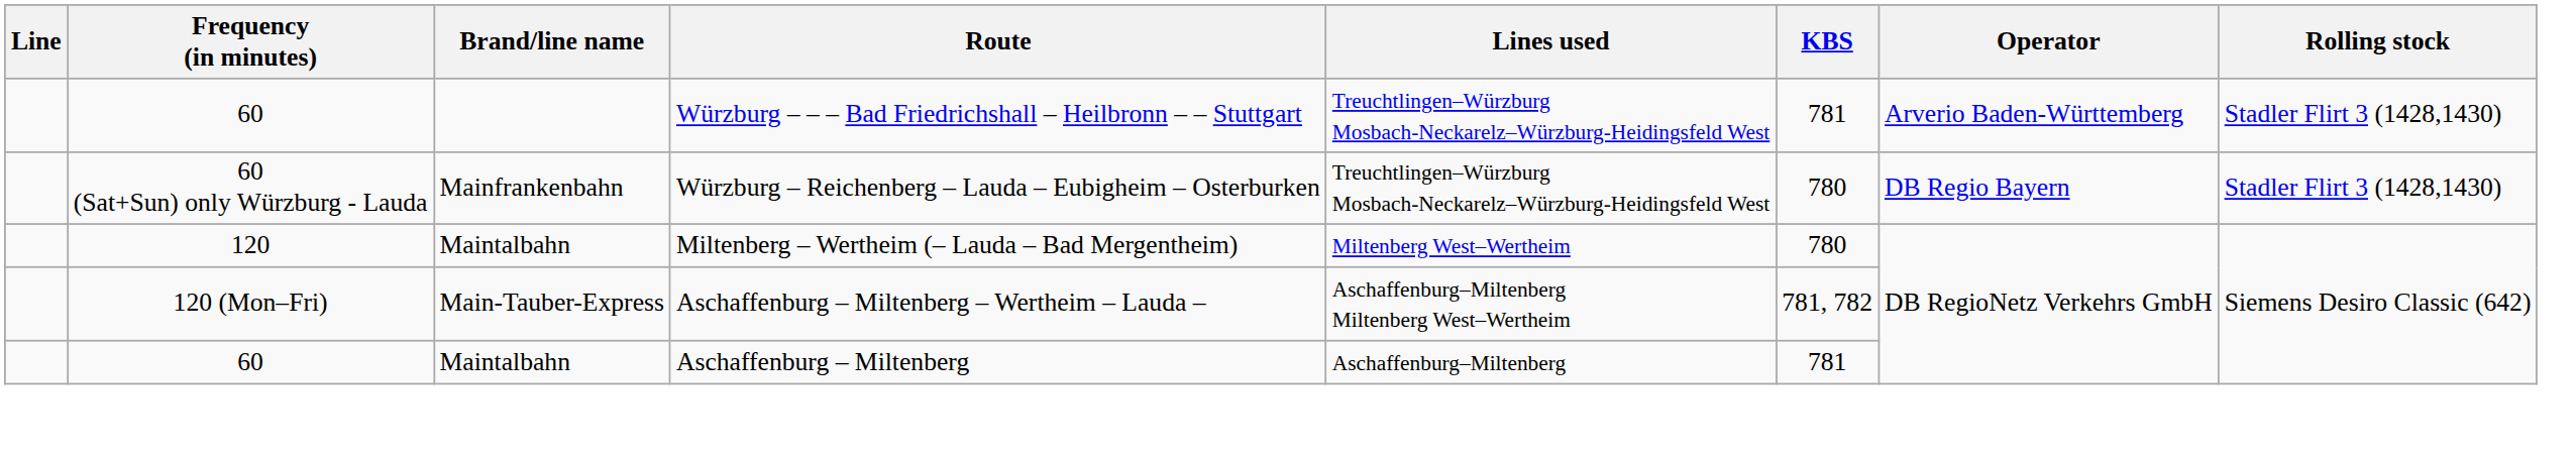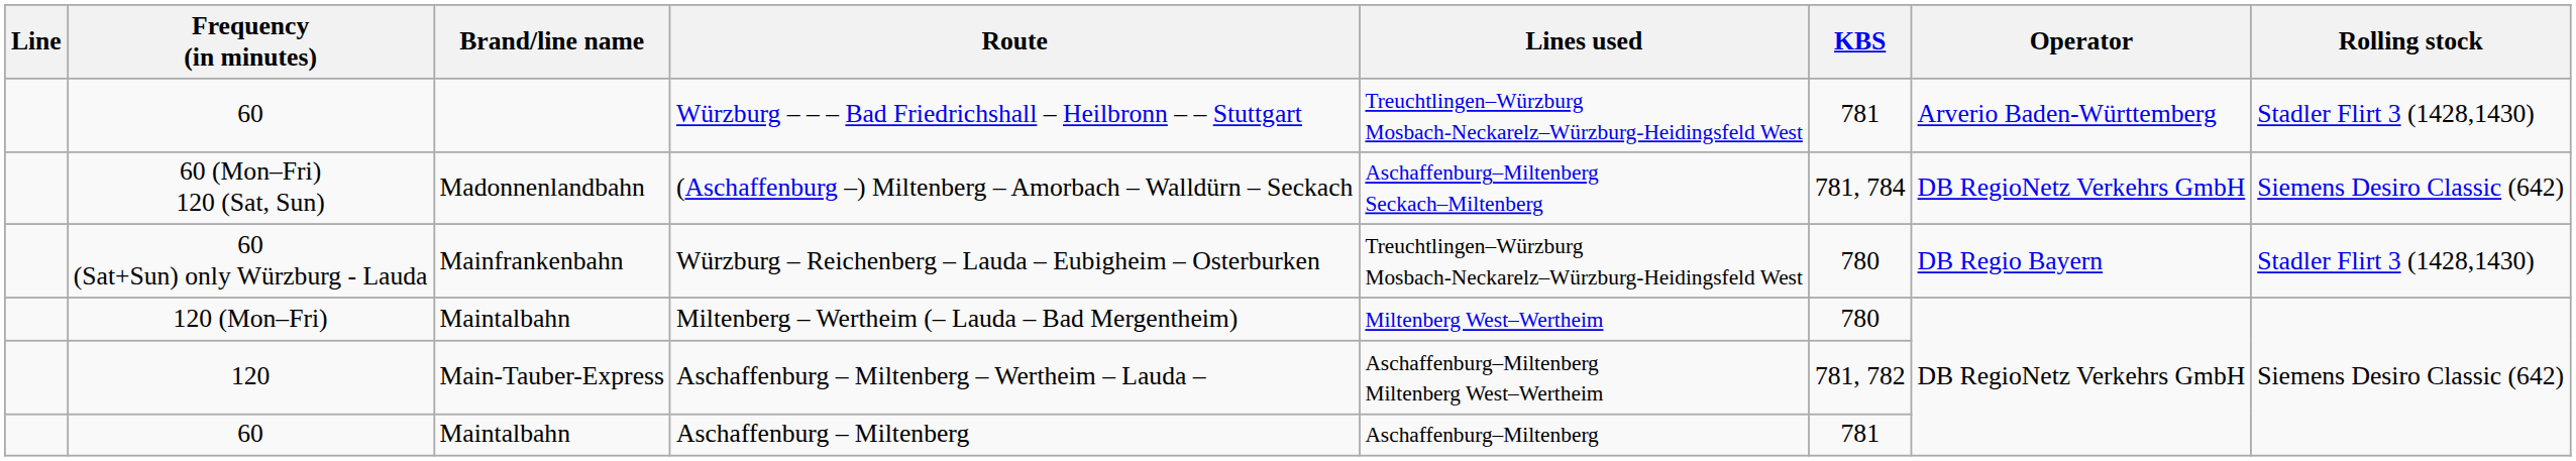+ row: 60 (Mon–Fri) 120 (Sat, Sun) | Madonnenlandbahn | (Aschaffenburg –) Miltenberg – Amorbach – Walldürn – Seckach | Aschaffenburg–Miltenberg Seckach–Miltenberg | 781, 784 | DB RegioNetz Verkehrs GmbH | Siemens Desiro Classic (642)
Miltenberg – Wertheim (– Lauda – Bad Mergentheim) | Frequency (in minutes): 120 -> 120 (Mon–Fri)
Aschaffenburg – Miltenberg – Wertheim – Lauda – | Frequency (in minutes): 120 (Mon–Fri) -> 120
